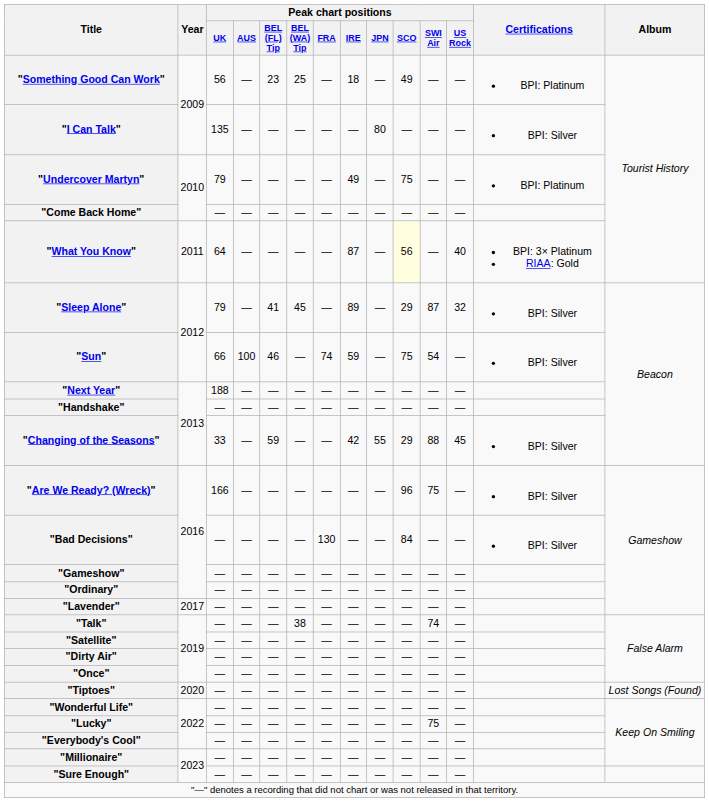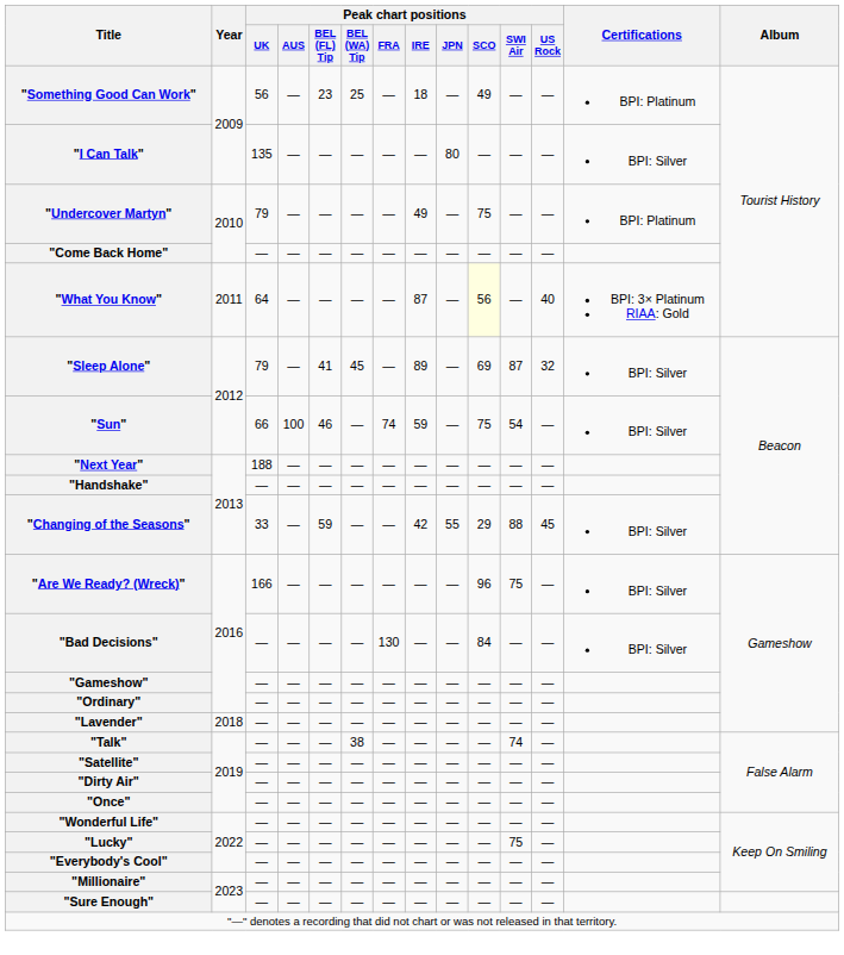"Sleep Alone" | Peak chart positions / SCO: 29 -> 69
"Lavender" | Year: 2017 -> 2018
- row: "Tiptoes" | 2020 | — | — | — | — | — | — | — | — | — | — | Lost Songs (Found)
